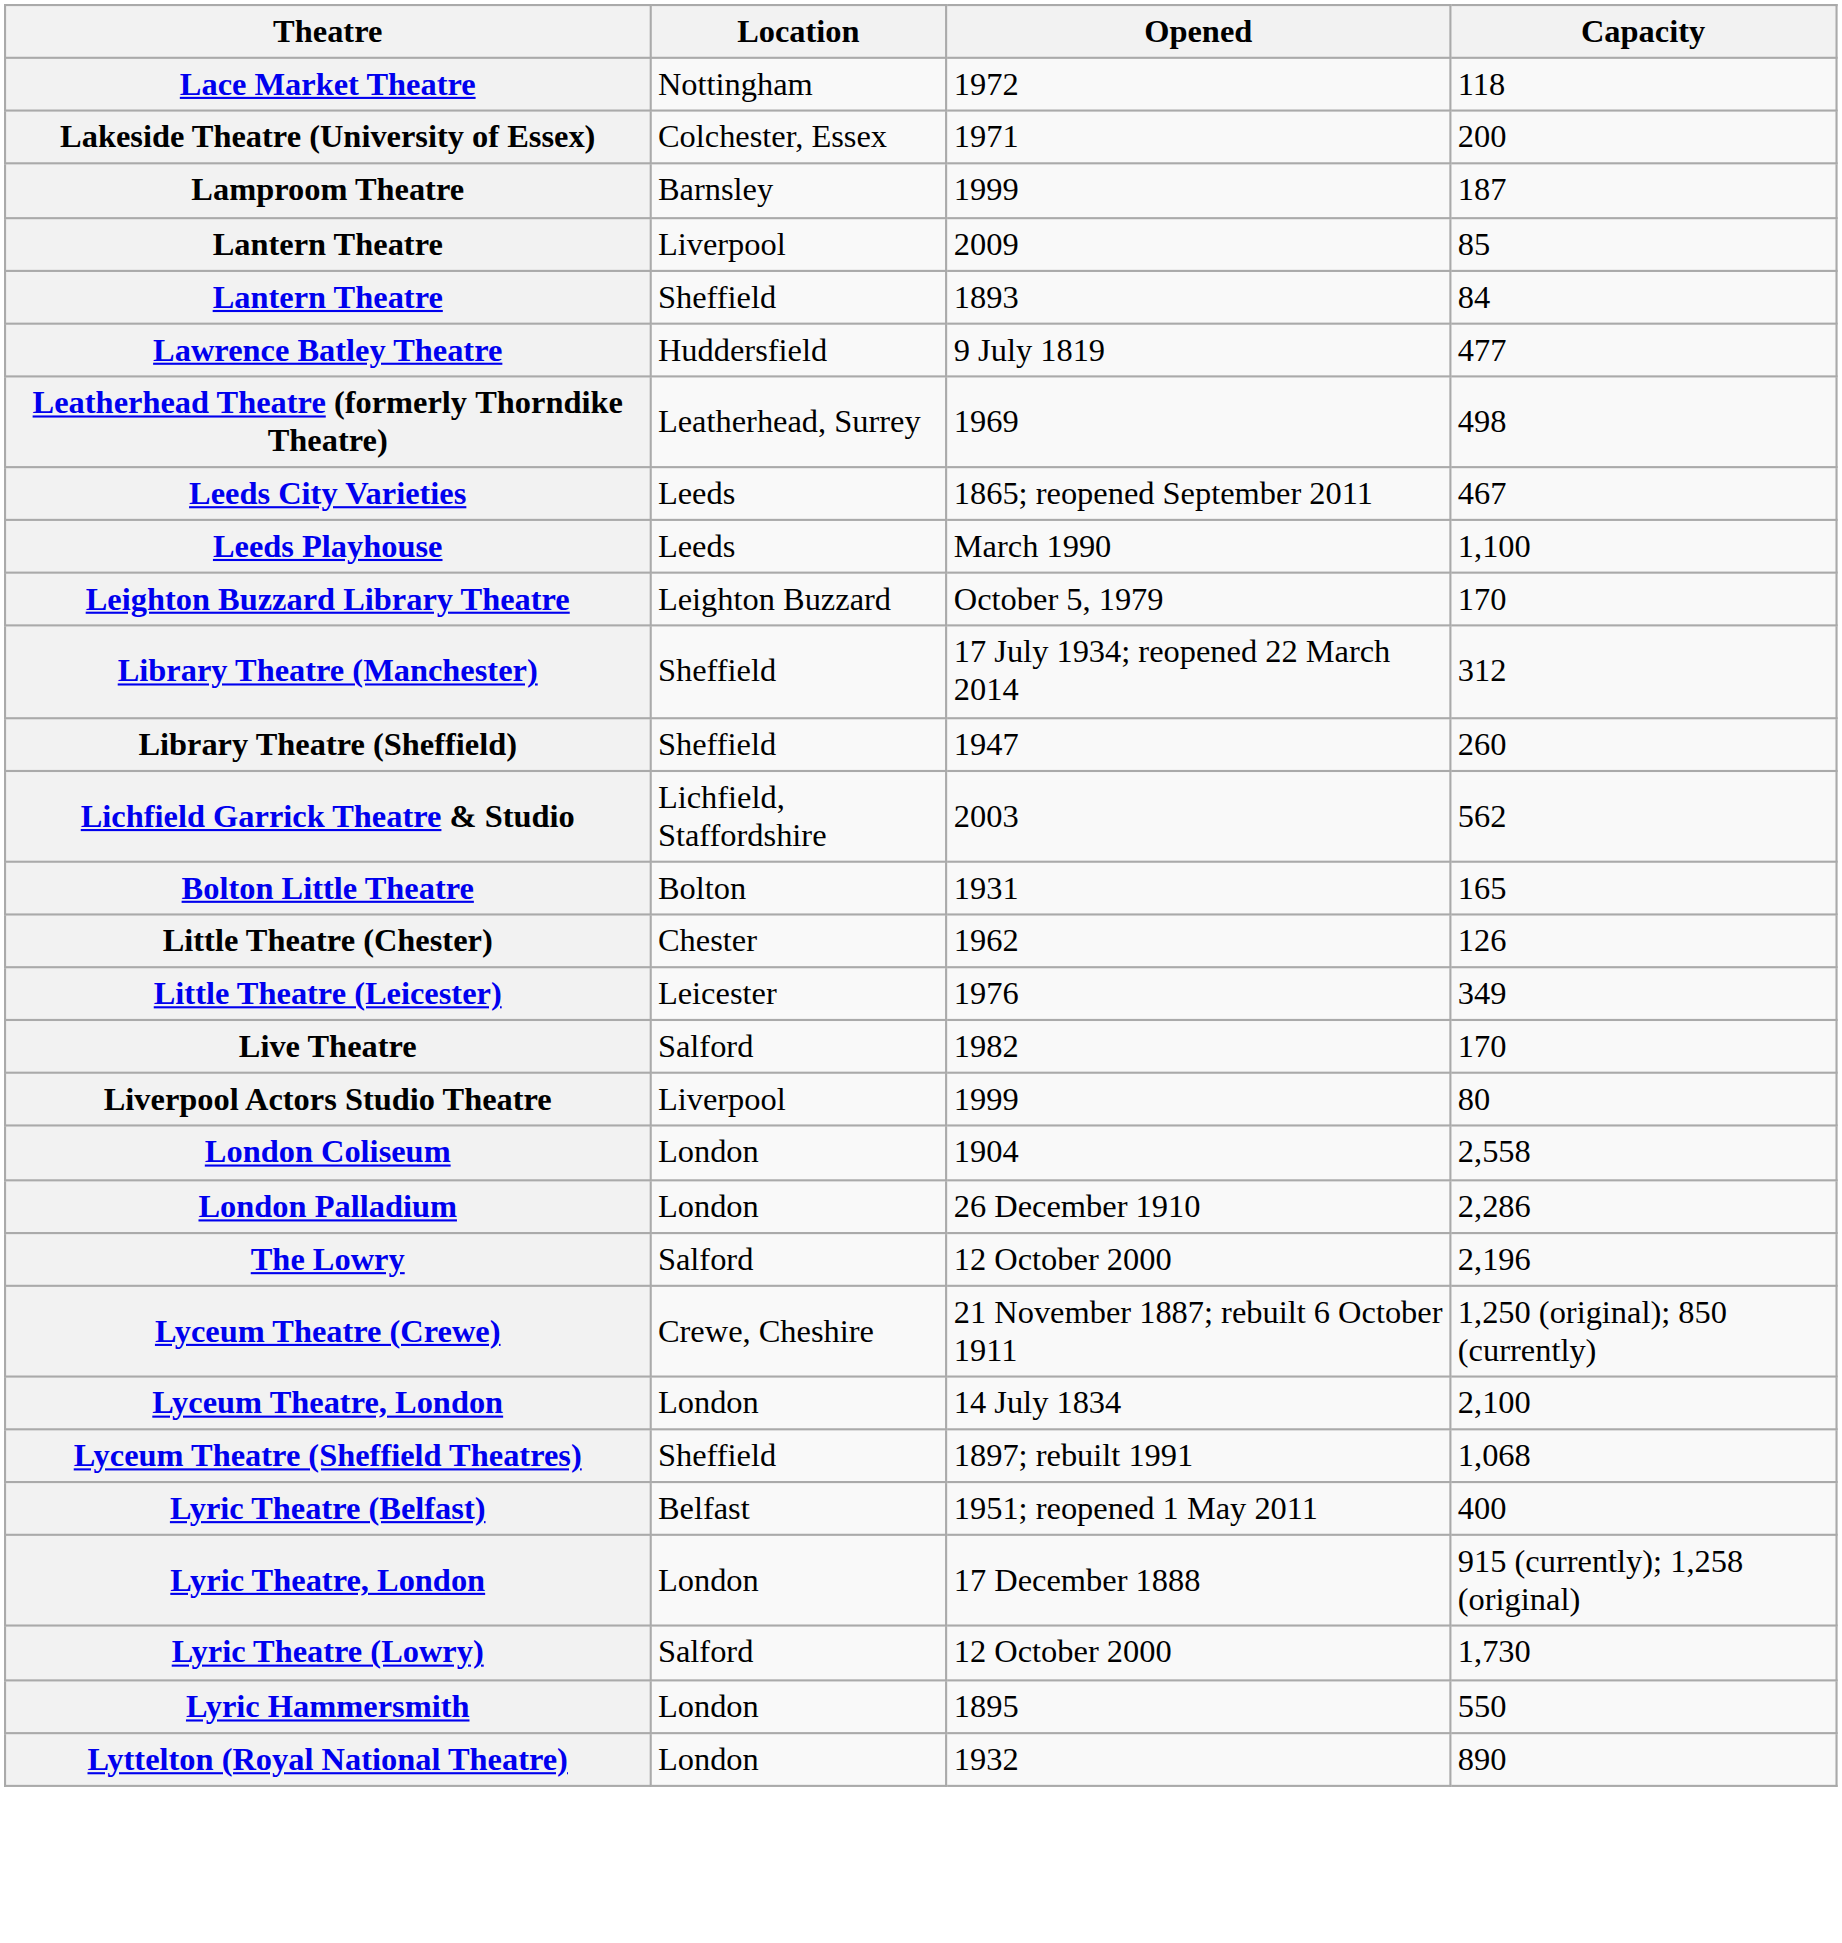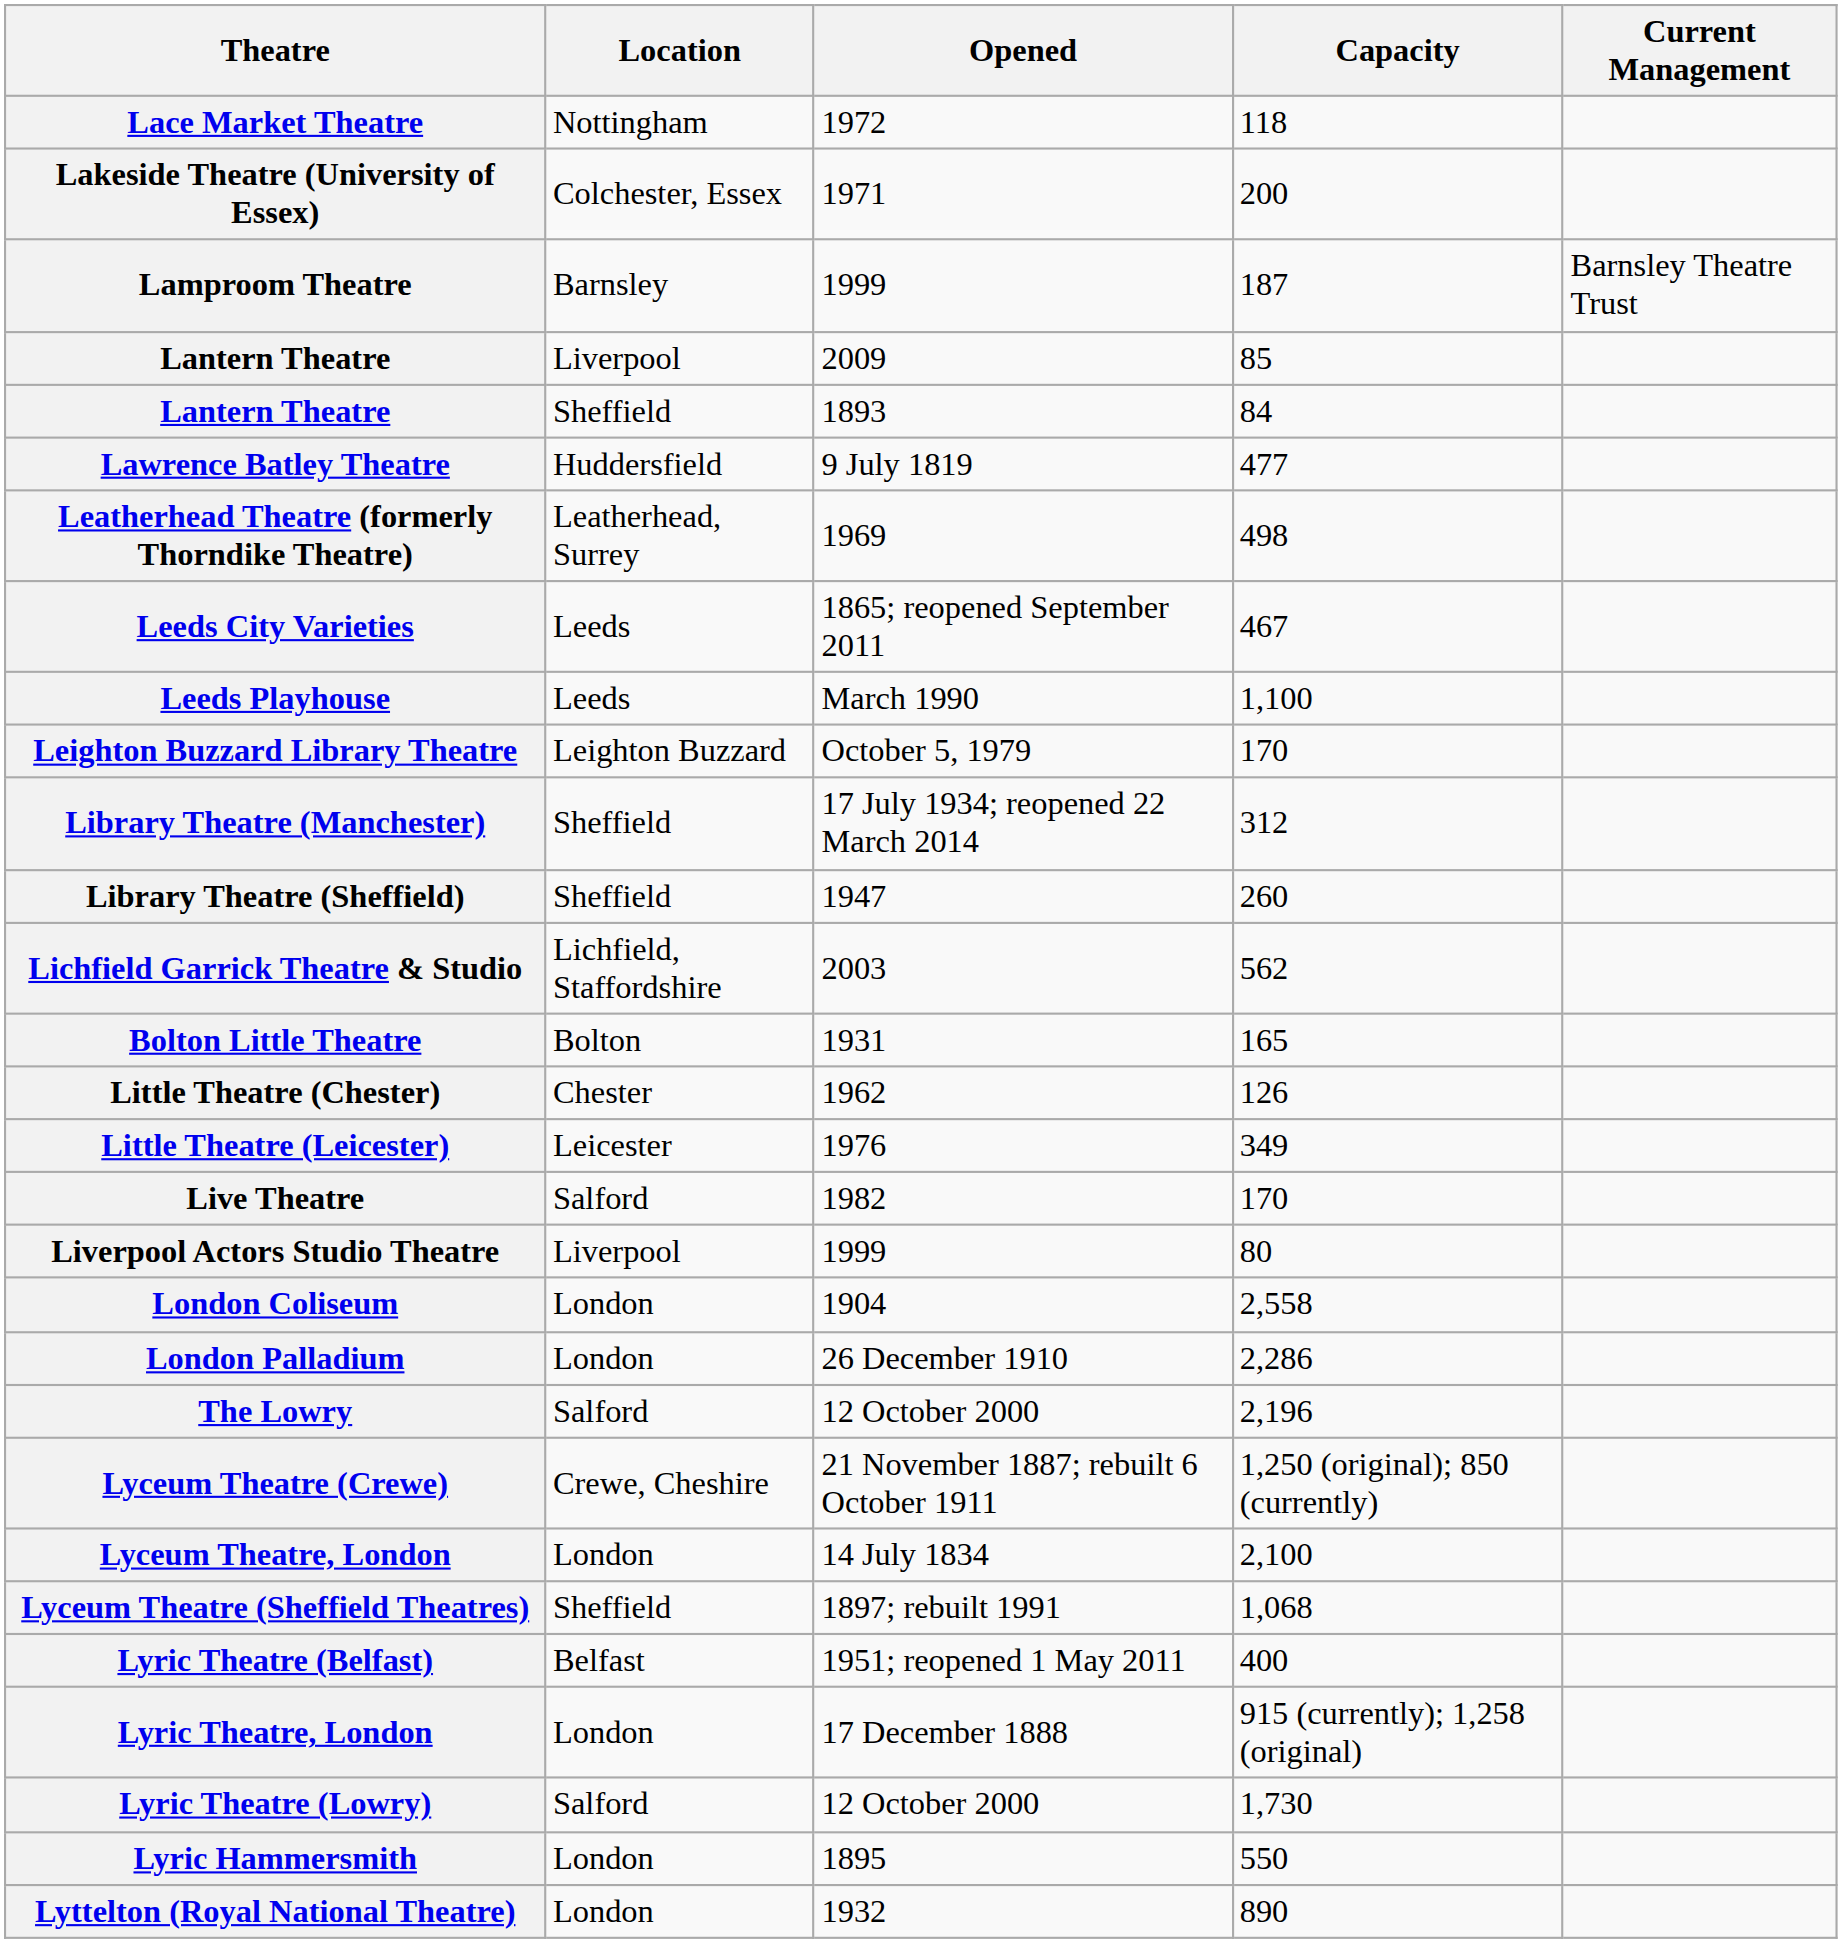+ column: Current Management | Barnsley Theatre Trust
